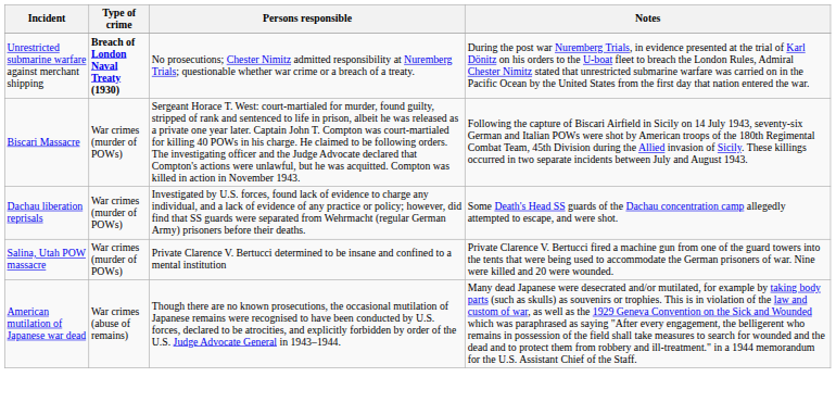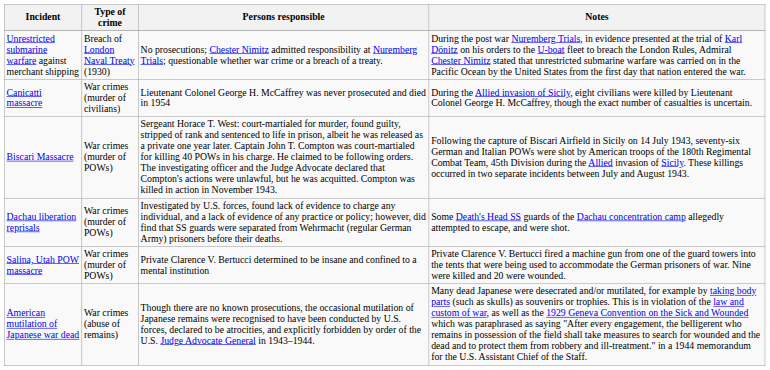Unrestricted submarine warfare against merchant shipping | Type of crime: bold -> normal
+ row: Canicattì massacre | War crimes (murder of civilians) | Lieutenant Colonel George H. McCaffrey was never prosecuted and died in 1954 | During the Allied invasion of Sicily, eight civilians were killed by Lieutenant Colonel George H. McCaffrey, though the exact number of casualties is uncertain.
